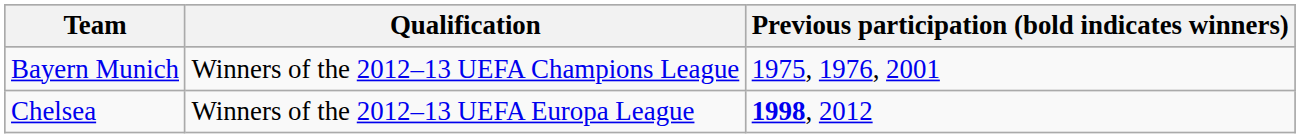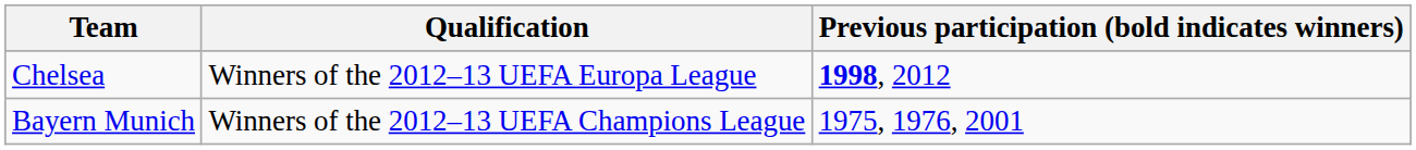rows swapped: Bayern Munich <-> Chelsea
